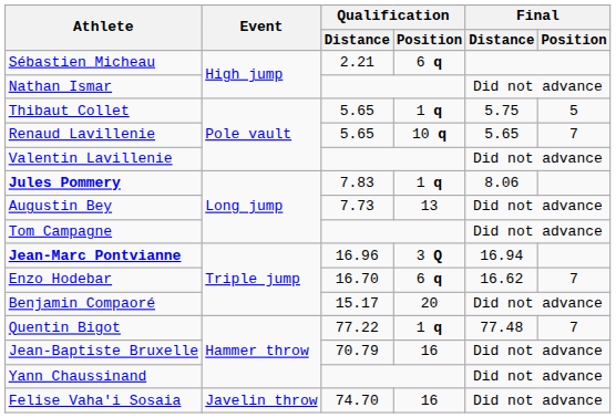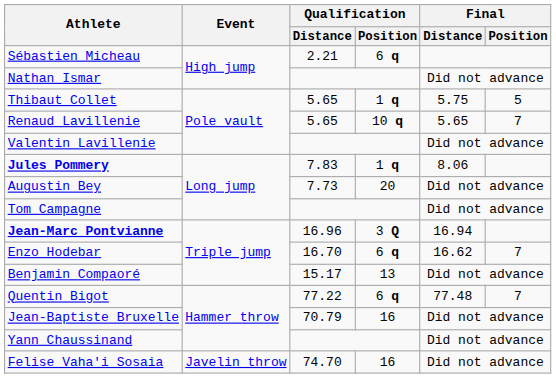Augustin Bey | Qualification / Position: 13 -> 20
Benjamin Compaoré | Qualification / Position: 20 -> 13
Quentin Bigot | Qualification / Position: 1 q -> 6 q
